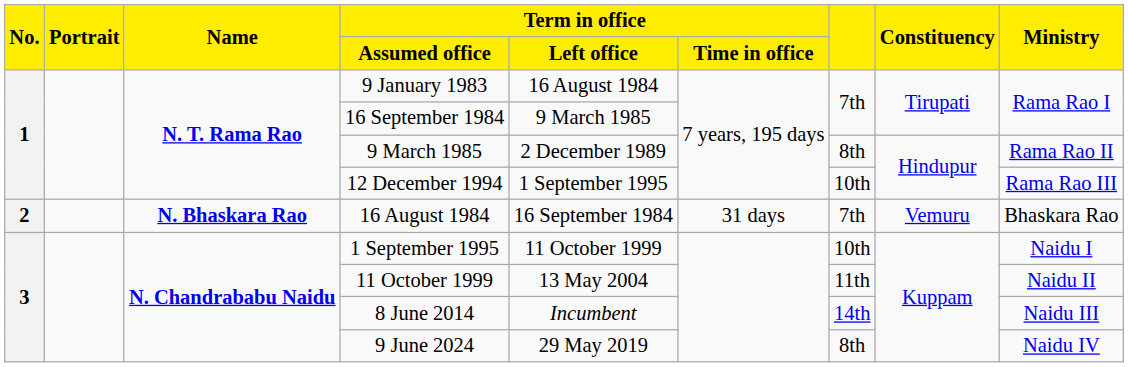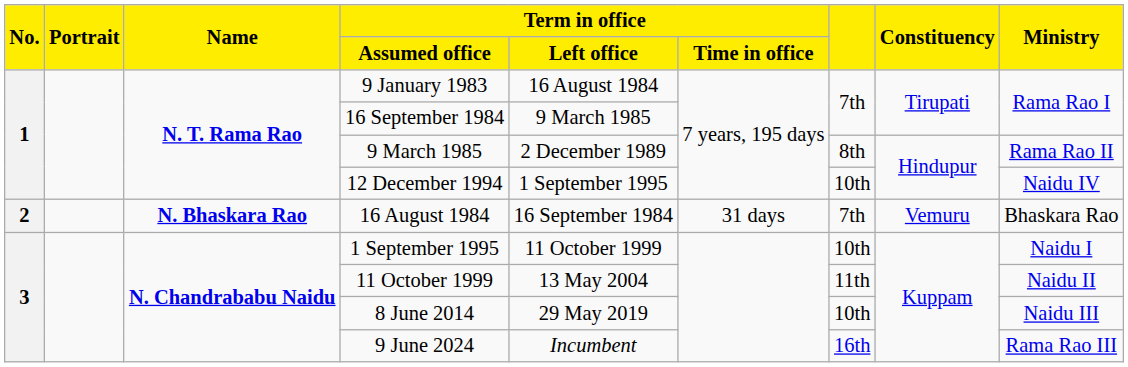12 December 1994 | Ministry: Rama Rao III -> Naidu IV
8 June 2014 | Term in office / Left office: Incumbent -> 29 May 2019
8 June 2014 | column 7: 14th -> 10th
9 June 2024 | Term in office / Left office: 29 May 2019 -> Incumbent
9 June 2024 | column 7: 8th -> 16th
9 June 2024 | Ministry: Naidu IV -> Rama Rao III
